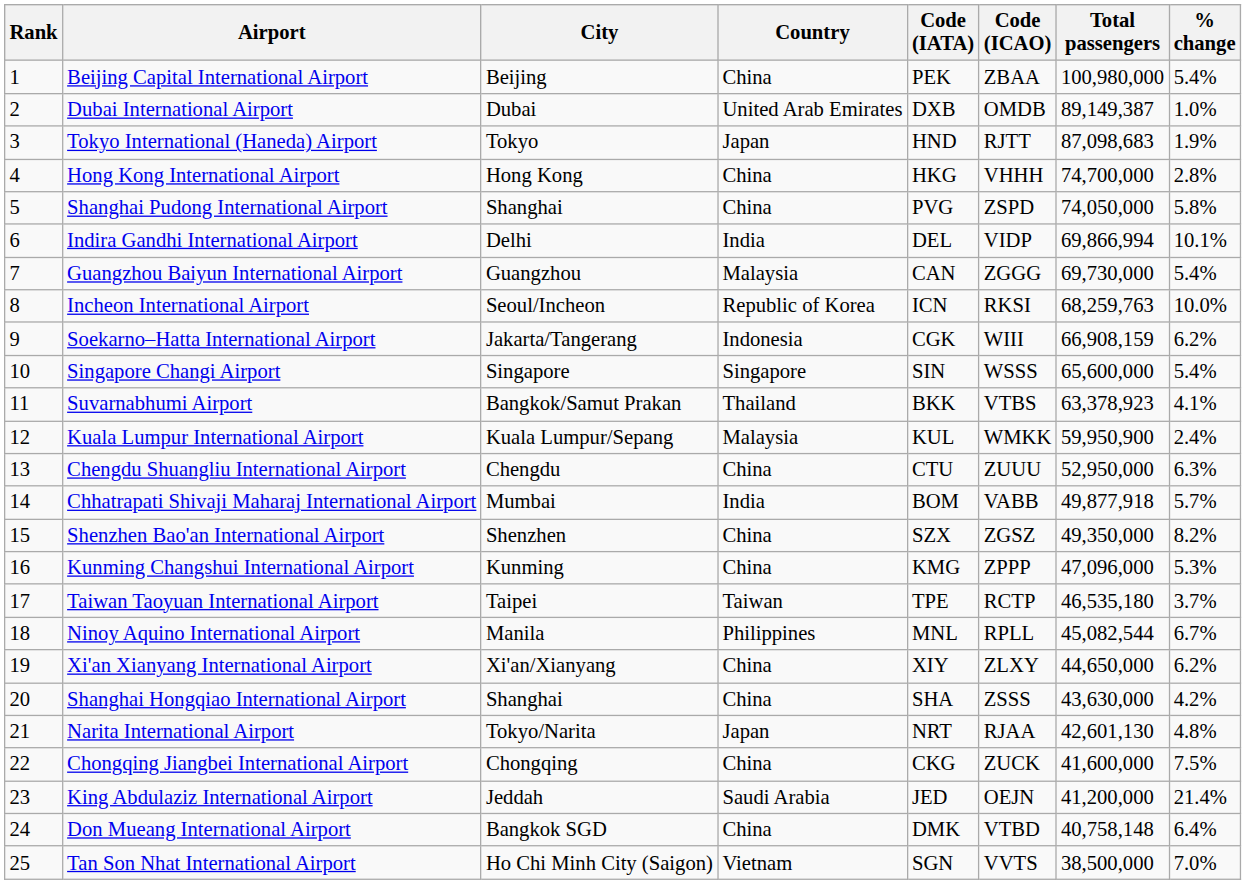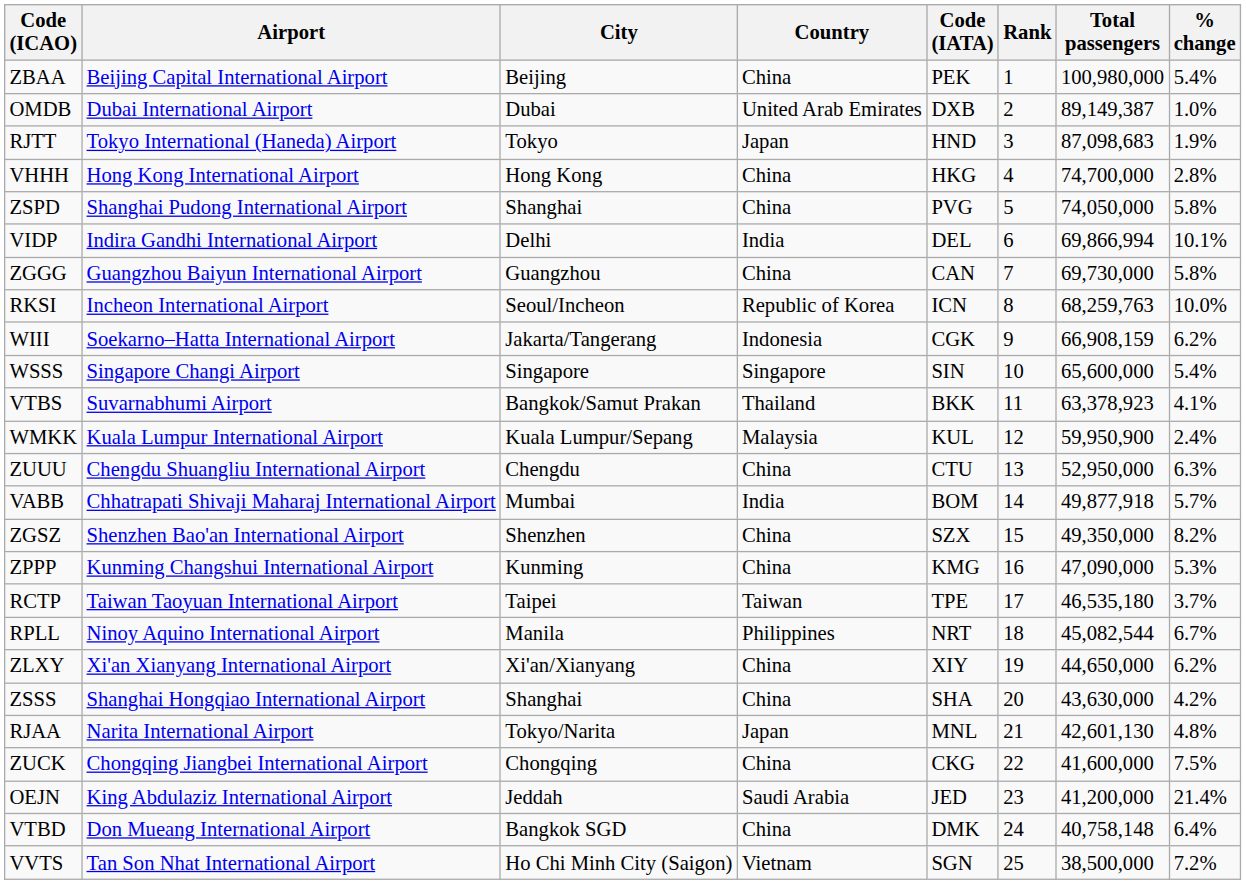columns swapped: Rank <-> Code (ICAO)
Guangzhou Baiyun International Airport | Country: Malaysia -> China
Guangzhou Baiyun International Airport | % change: 5.4% -> 5.8%
Kunming Changshui International Airport | Total passengers: 47,096,000 -> 47,090,000
Ninoy Aquino International Airport | Code (IATA): MNL -> NRT
Narita International Airport | Code (IATA): NRT -> MNL
Tan Son Nhat International Airport | % change: 7.0% -> 7.2%
